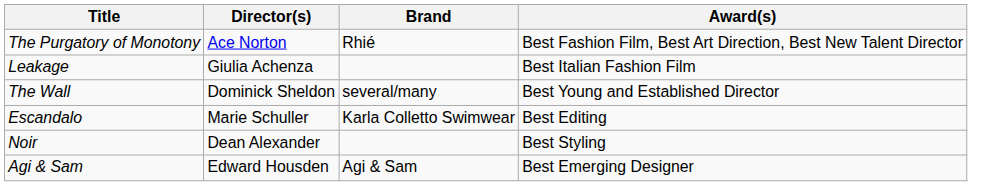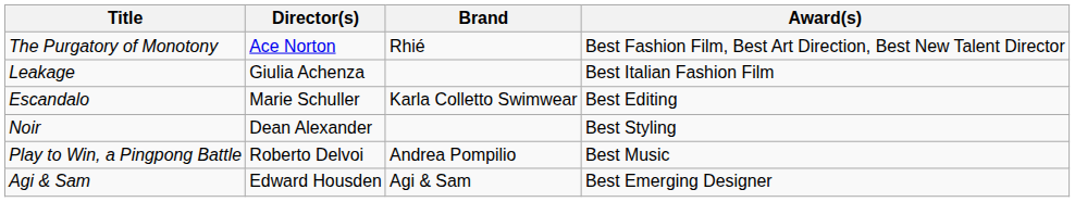- row: The Wall | Dominick Sheldon | several/many | Best Young and Established Director
+ row: Play to Win, a Pingpong Battle | Roberto Delvoi | Andrea Pompilio | Best Music
